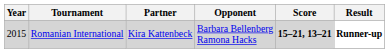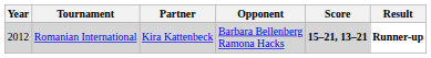Romanian International | Year: 2015 -> 2012
